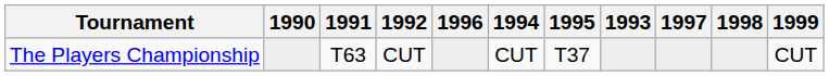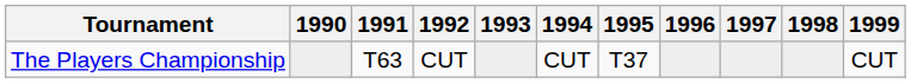columns swapped: 1993 <-> 1996
